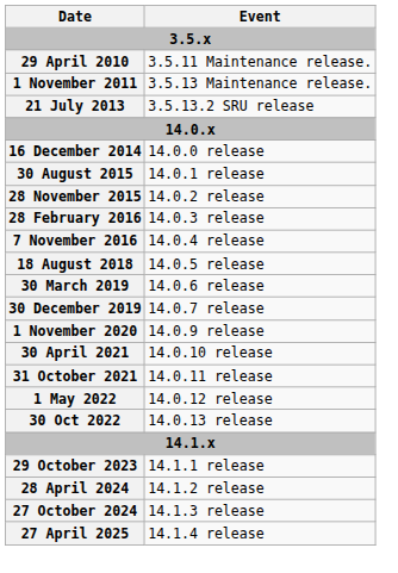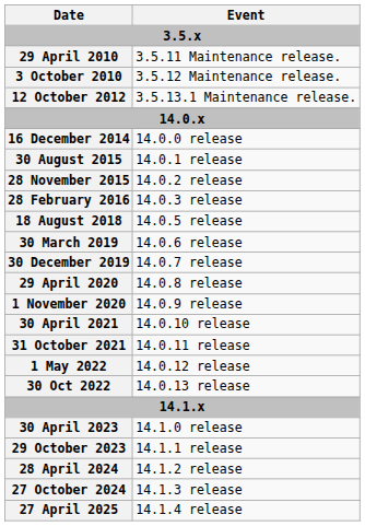+ row: 3 October 2010 | 3.5.12 Maintenance release.
- row: 1 November 2011 | 3.5.13 Maintenance release.
+ row: 12 October 2012 | 3.5.13.1 Maintenance release.
- row: 21 July 2013 | 3.5.13.2 SRU release
- row: 7 November 2016 | 14.0.4 release
+ row: 29 April 2020 | 14.0.8 release
+ row: 30 April 2023 | 14.1.0 release
